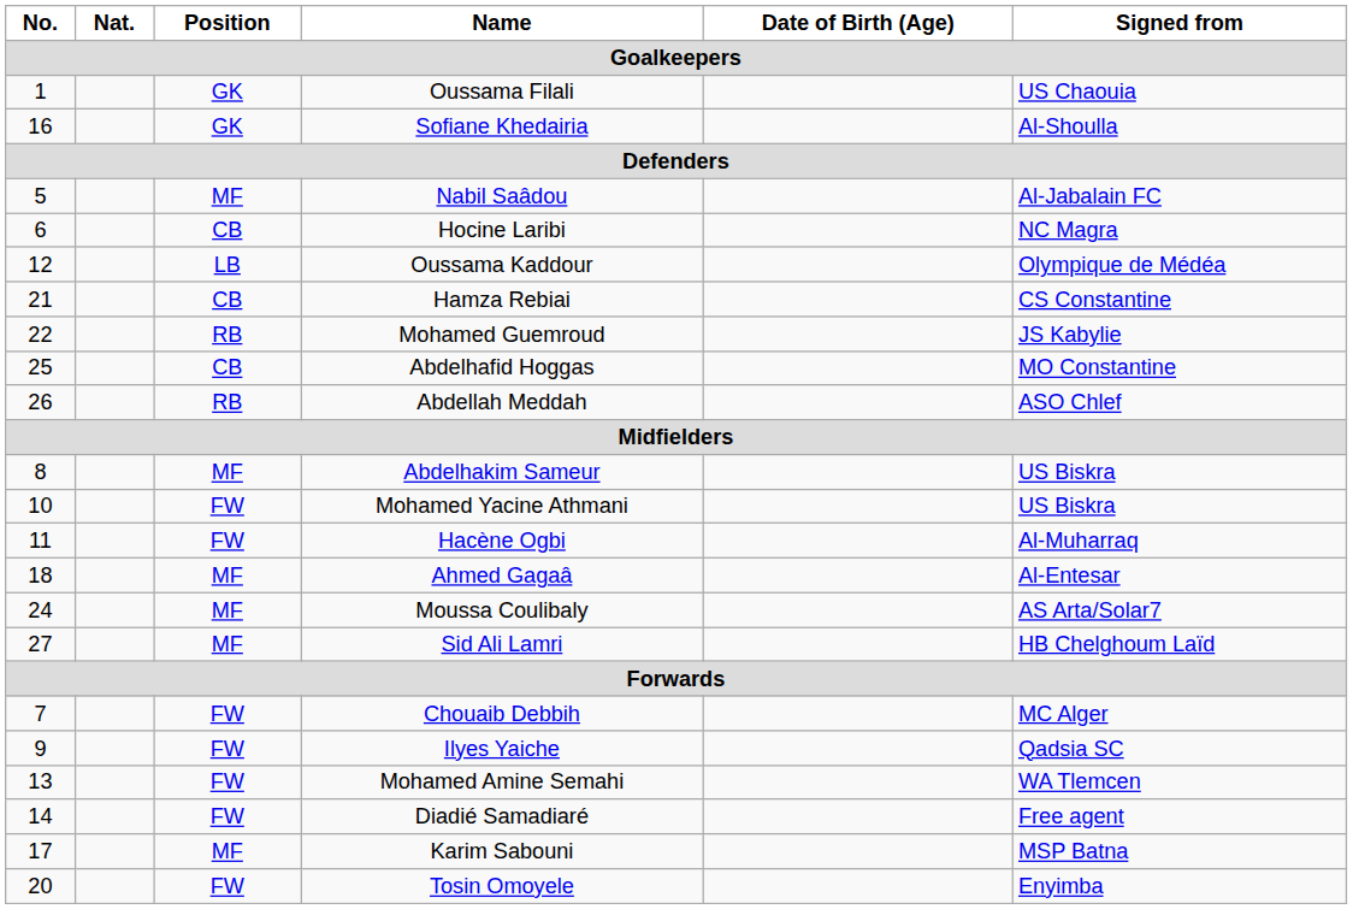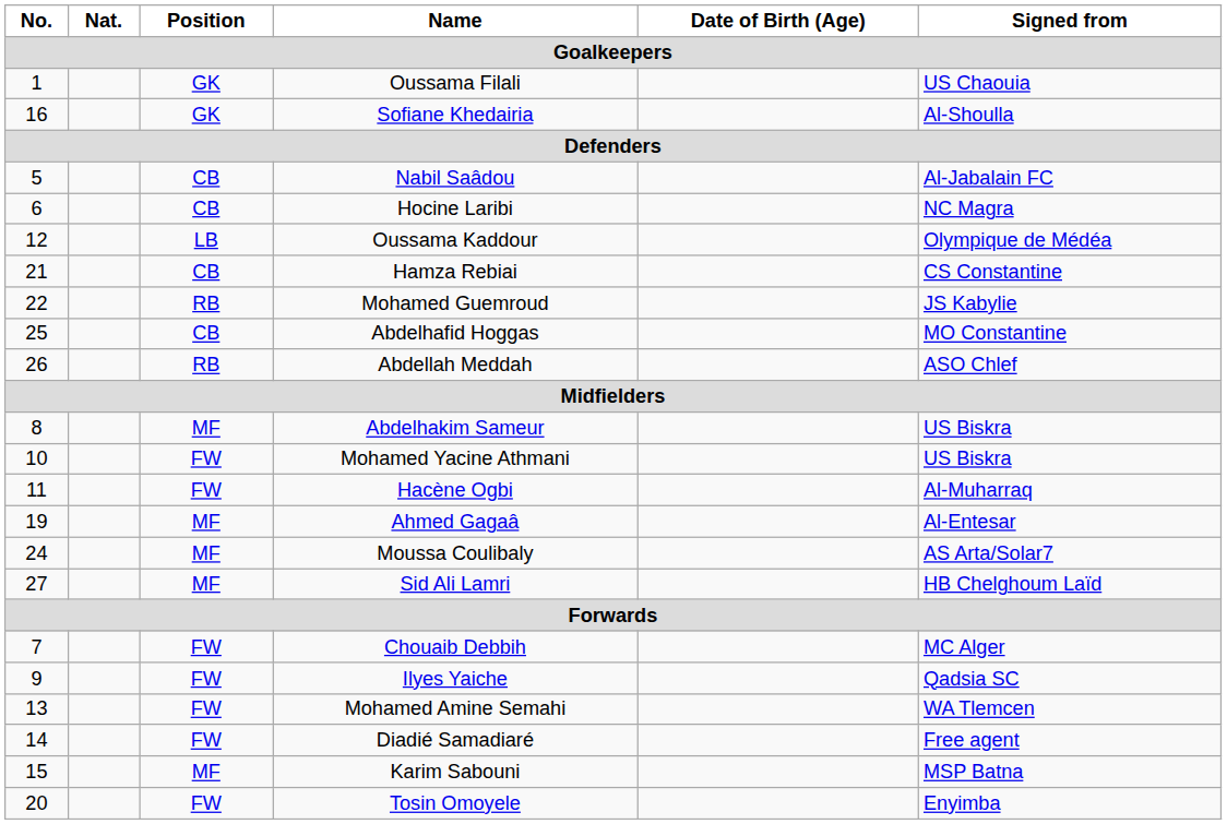Nabil Saâdou | Position: MF -> CB
Ahmed Gagaâ | No.: 18 -> 19
Karim Sabouni | No.: 17 -> 15
